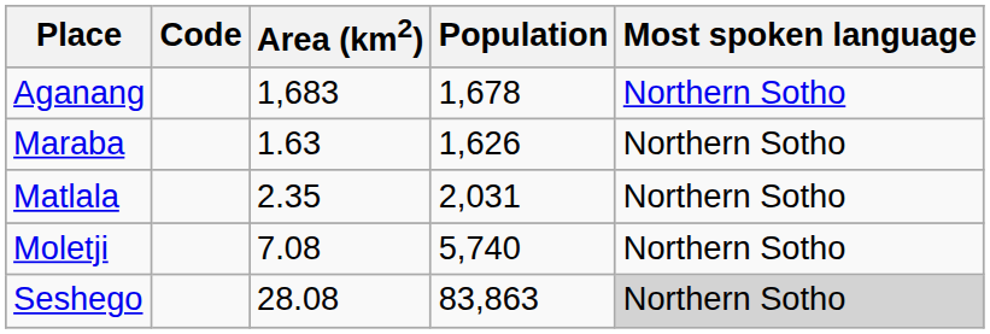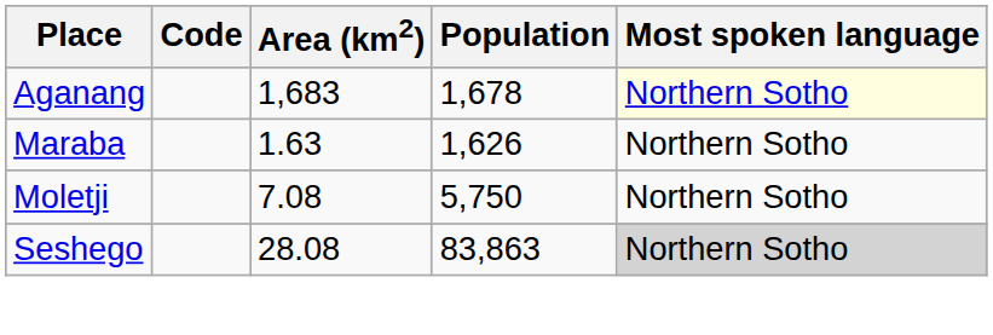Aganang | Most spoken language: no background -> lightyellow background
- row: Matlala | 2.35 | 2,031 | Northern Sotho
Moletji | Population: 5,740 -> 5,750
